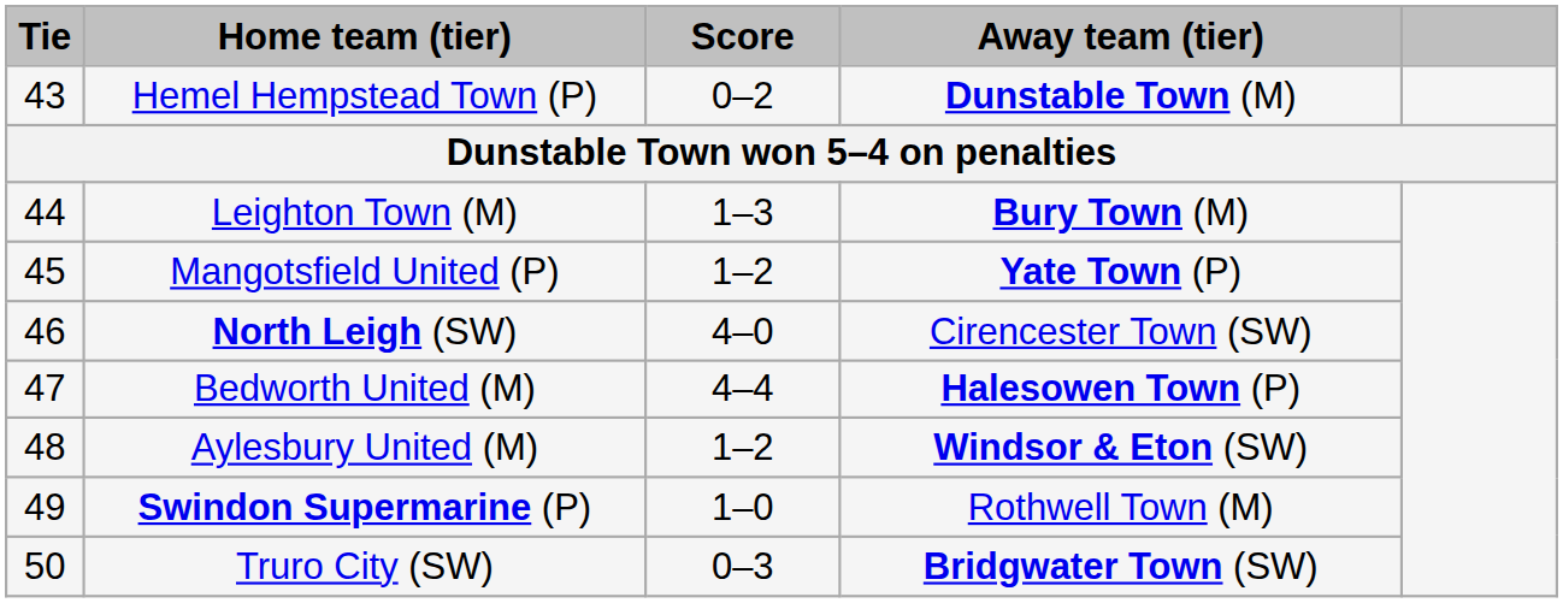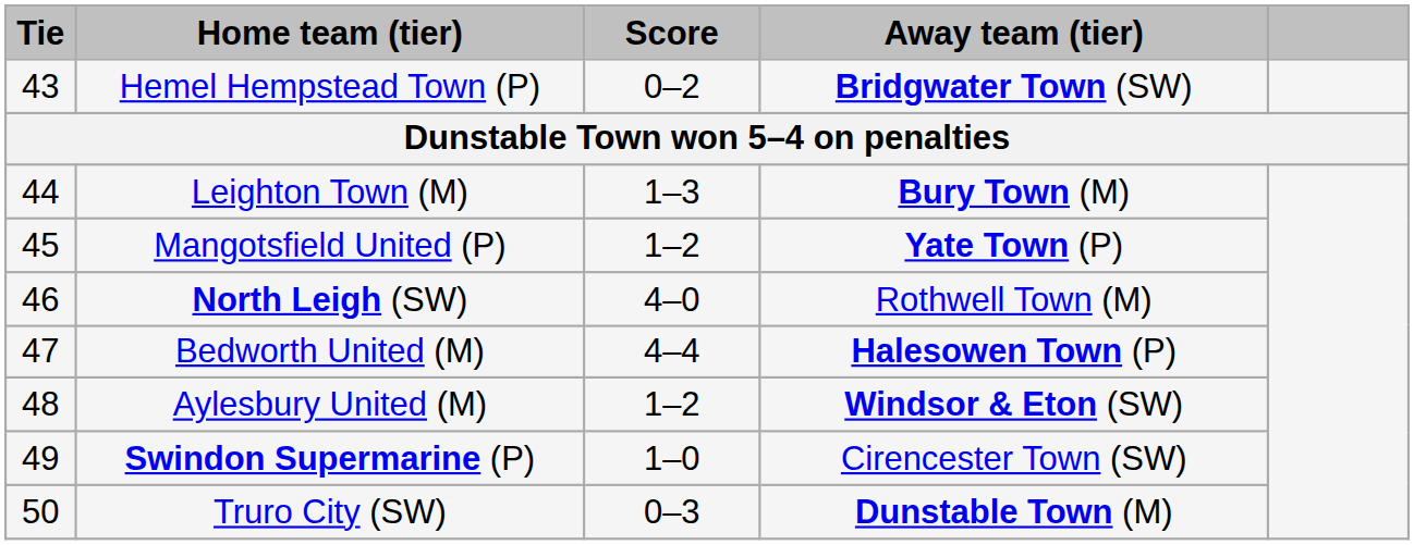Hemel Hempstead Town (P) | Away team (tier): Dunstable Town (M) -> Bridgwater Town (SW)
North Leigh (SW) | Away team (tier): Cirencester Town (SW) -> Rothwell Town (M)
Swindon Supermarine (P) | Away team (tier): Rothwell Town (M) -> Cirencester Town (SW)
Truro City (SW) | Away team (tier): Bridgwater Town (SW) -> Dunstable Town (M)
